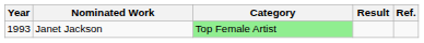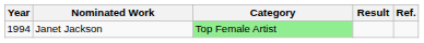Janet Jackson | Year: 1993 -> 1994
